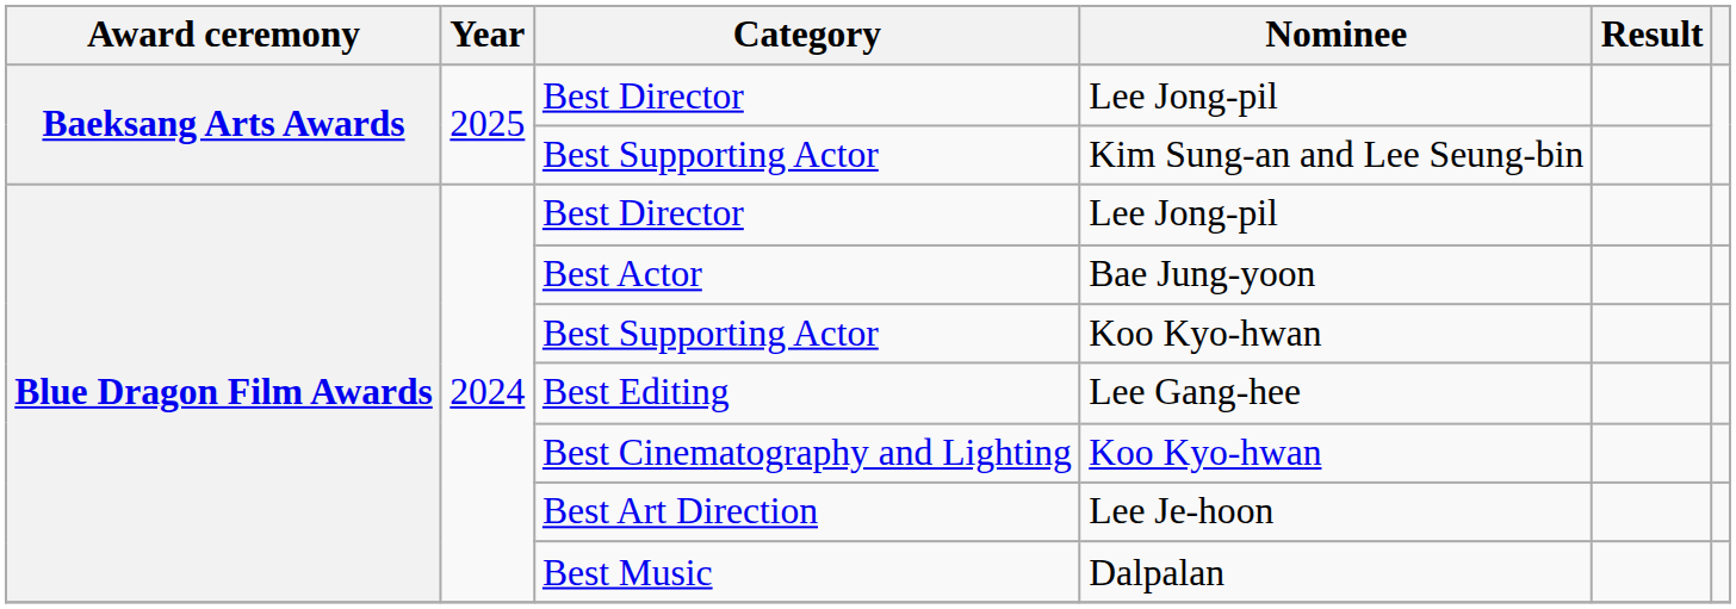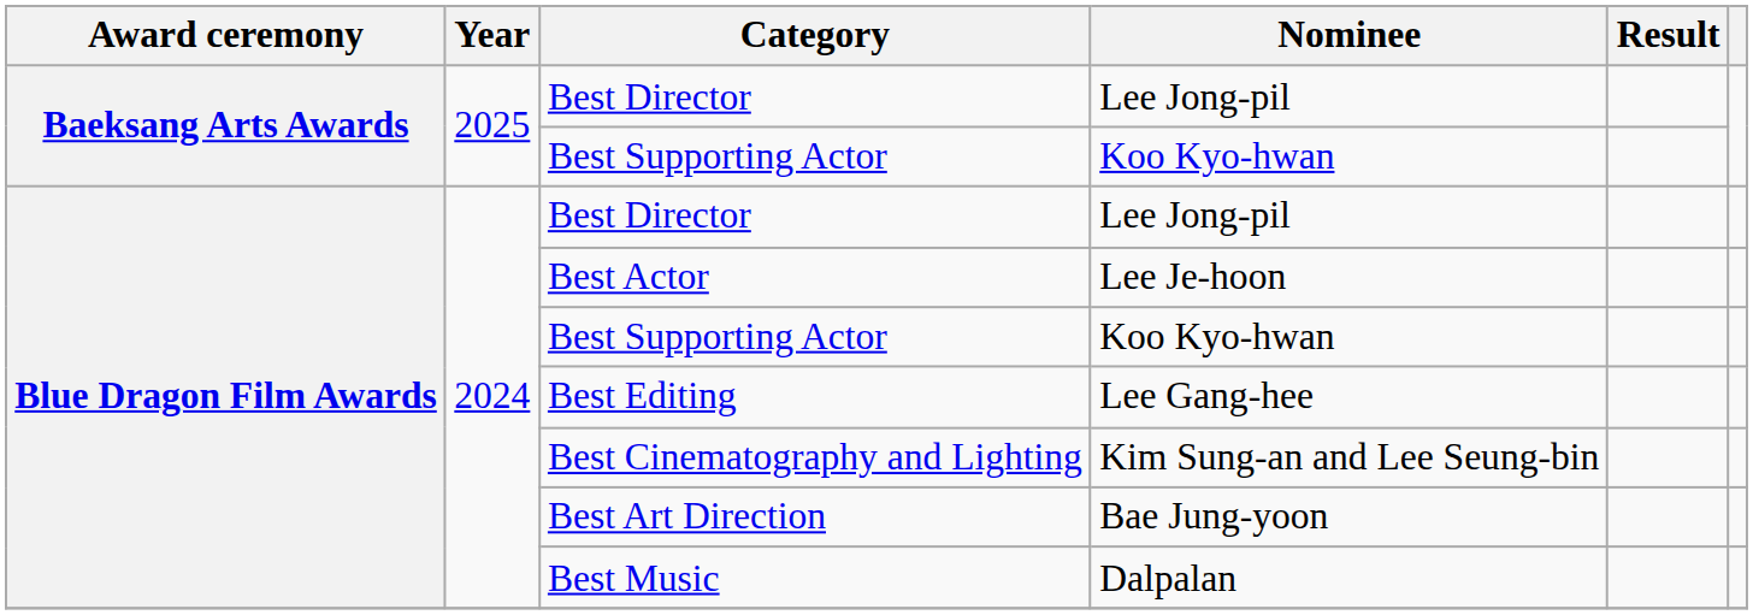Baeksang Arts Awards / Best Supporting Actor | Nominee: Kim Sung-an and Lee Seung-bin -> Koo Kyo-hwan
Best Actor | Nominee: Bae Jung-yoon -> Lee Je-hoon
Best Cinematography and Lighting | Nominee: Koo Kyo-hwan -> Kim Sung-an and Lee Seung-bin
Best Art Direction | Nominee: Lee Je-hoon -> Bae Jung-yoon
